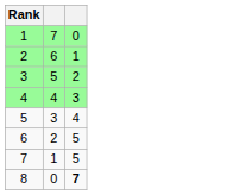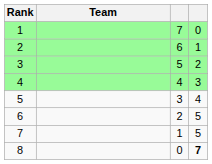+ column: Team
